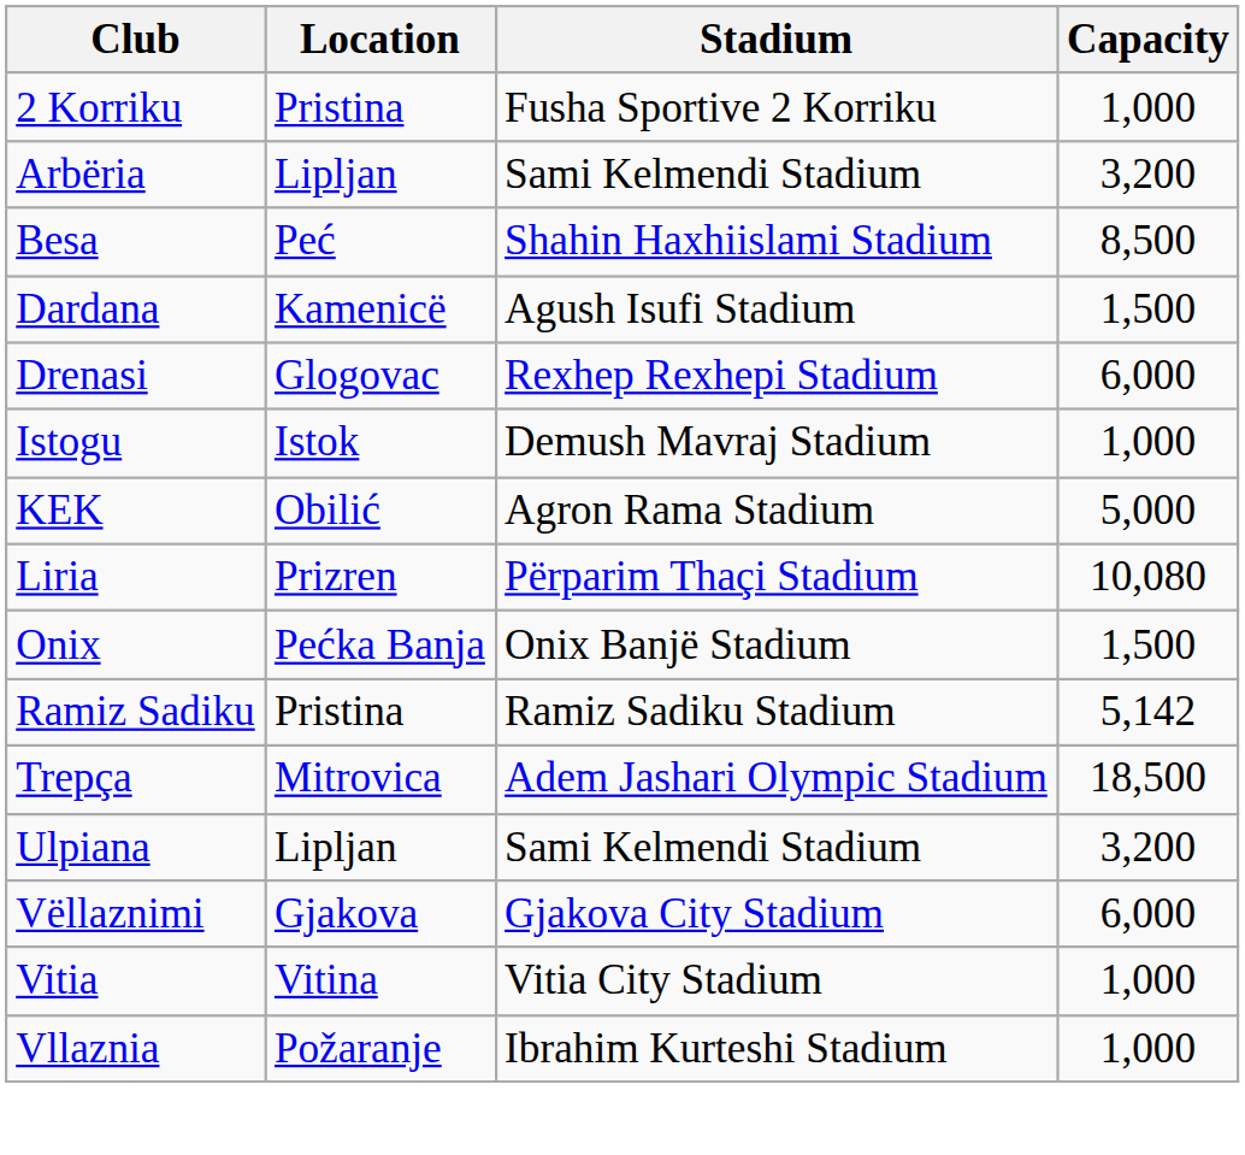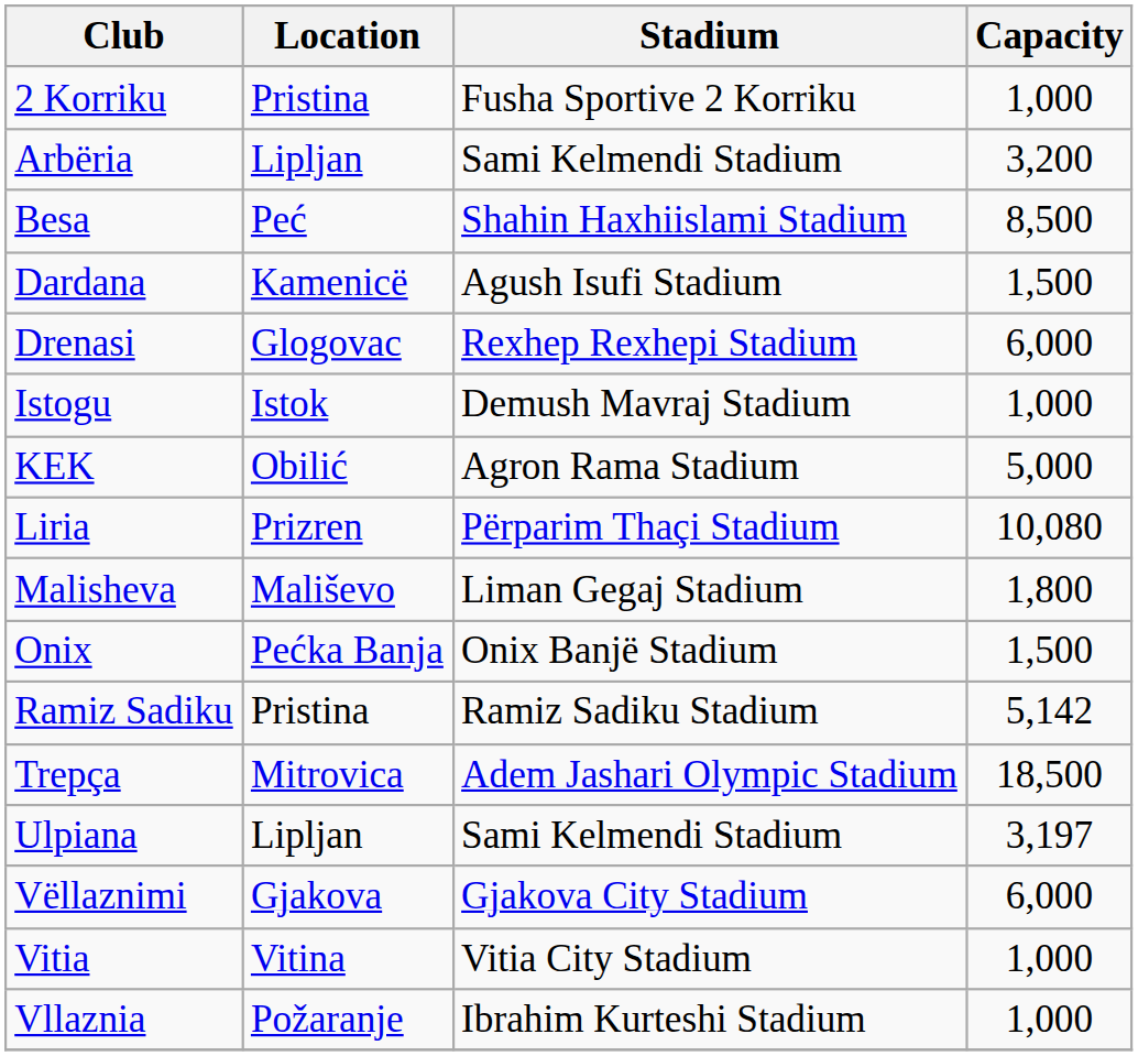+ row: Malisheva | Mališevo | Liman Gegaj Stadium | 1,800
Ulpiana | Capacity: 3,200 -> 3,197
